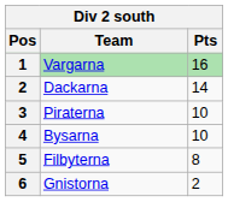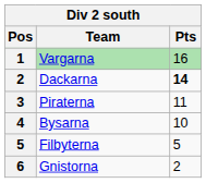Dackarna | Pts: normal -> bold
Piraterna | Pts: 10 -> 11
Filbyterna | Pts: 8 -> 5
